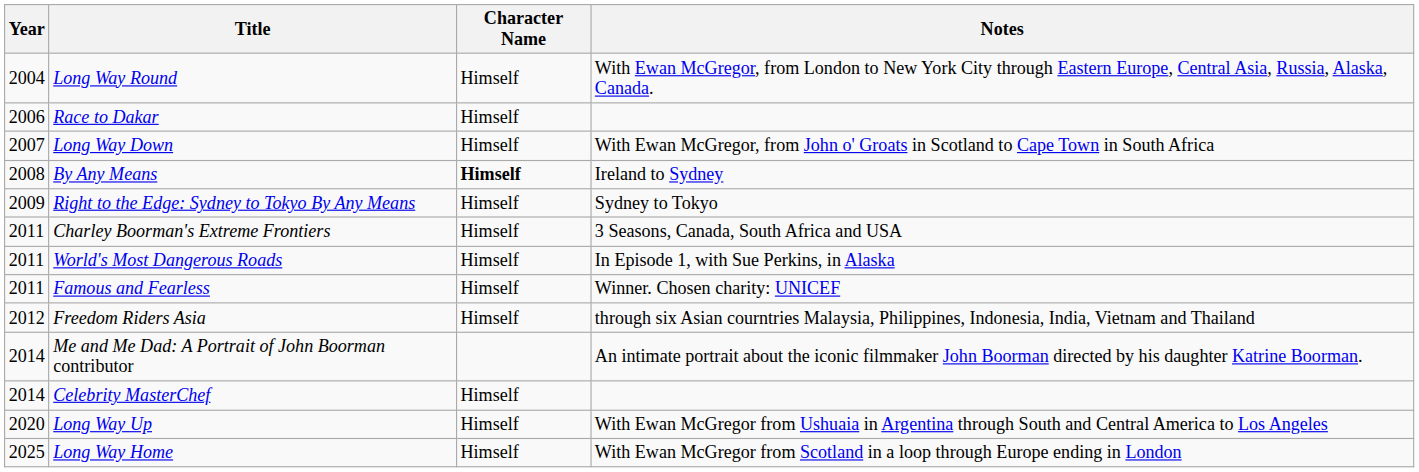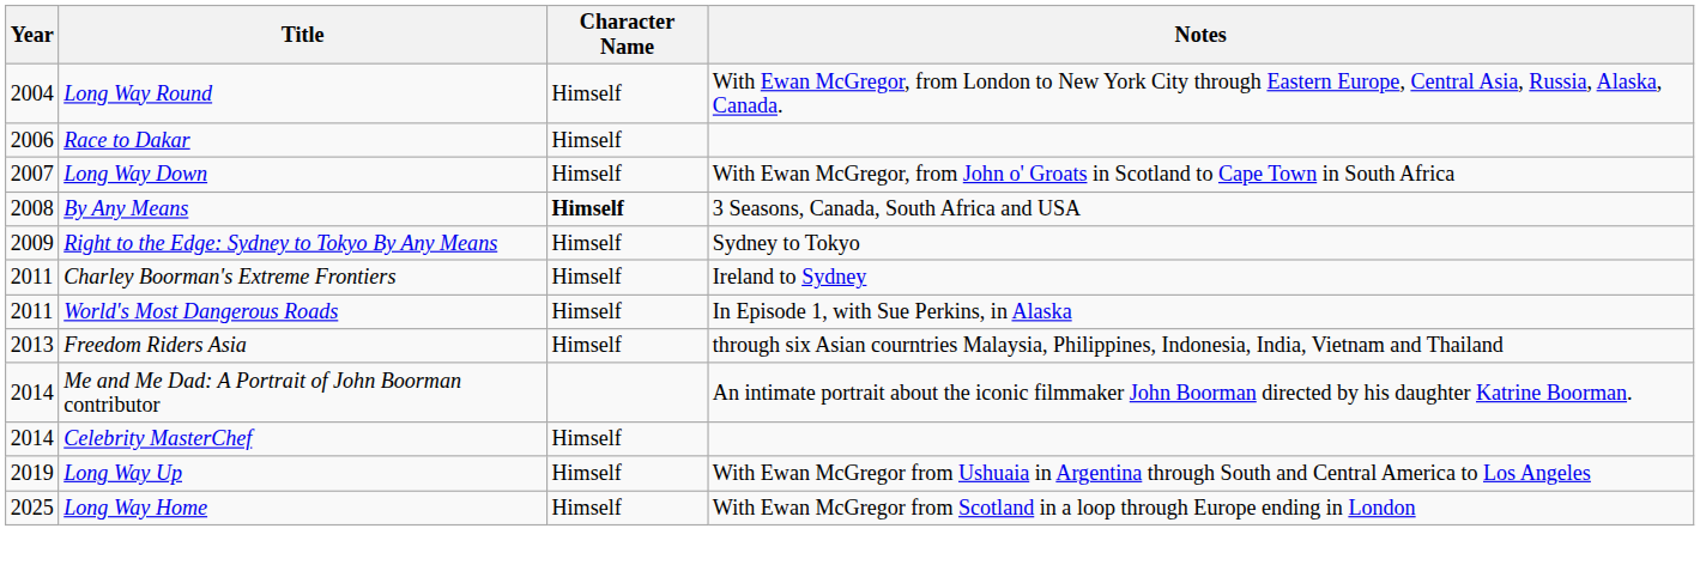By Any Means | Notes: Ireland to Sydney -> 3 Seasons, Canada, South Africa and USA
Charley Boorman's Extreme Frontiers | Notes: 3 Seasons, Canada, South Africa and USA -> Ireland to Sydney
- row: 2011 | Famous and Fearless | Himself | Winner. Chosen charity: UNICEF
Freedom Riders Asia | Year: 2012 -> 2013
Long Way Up | Year: 2020 -> 2019
